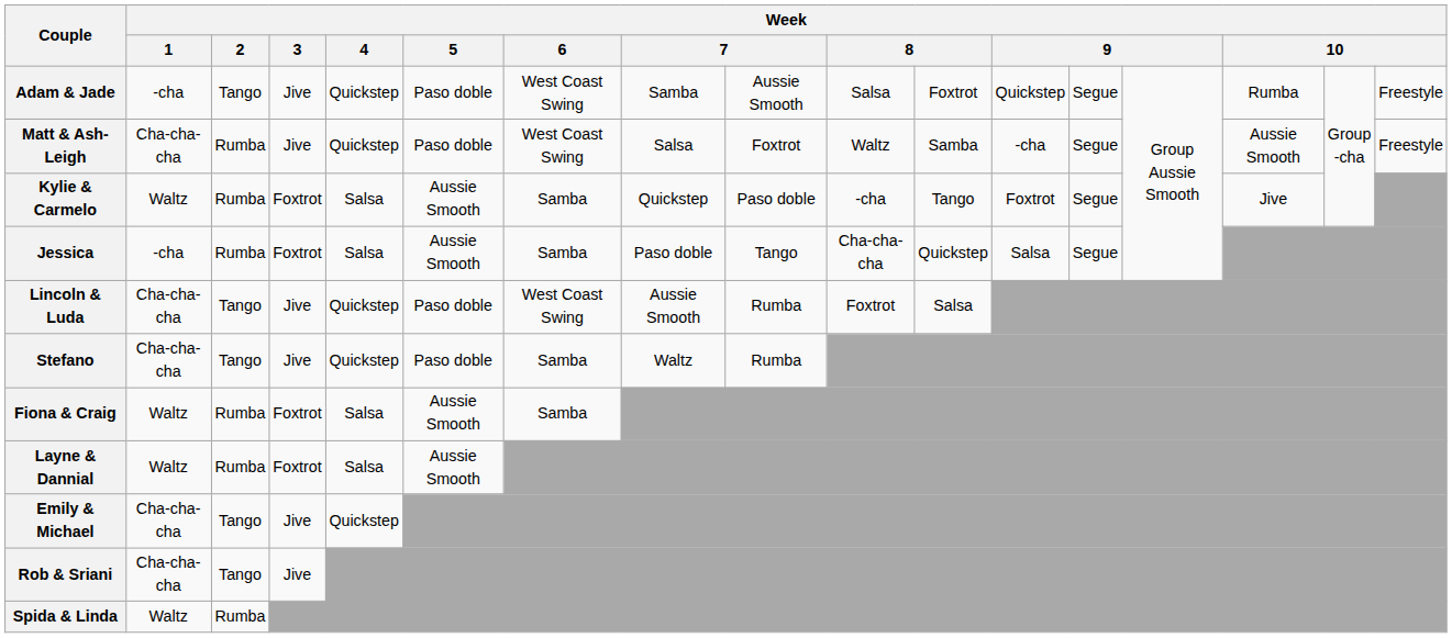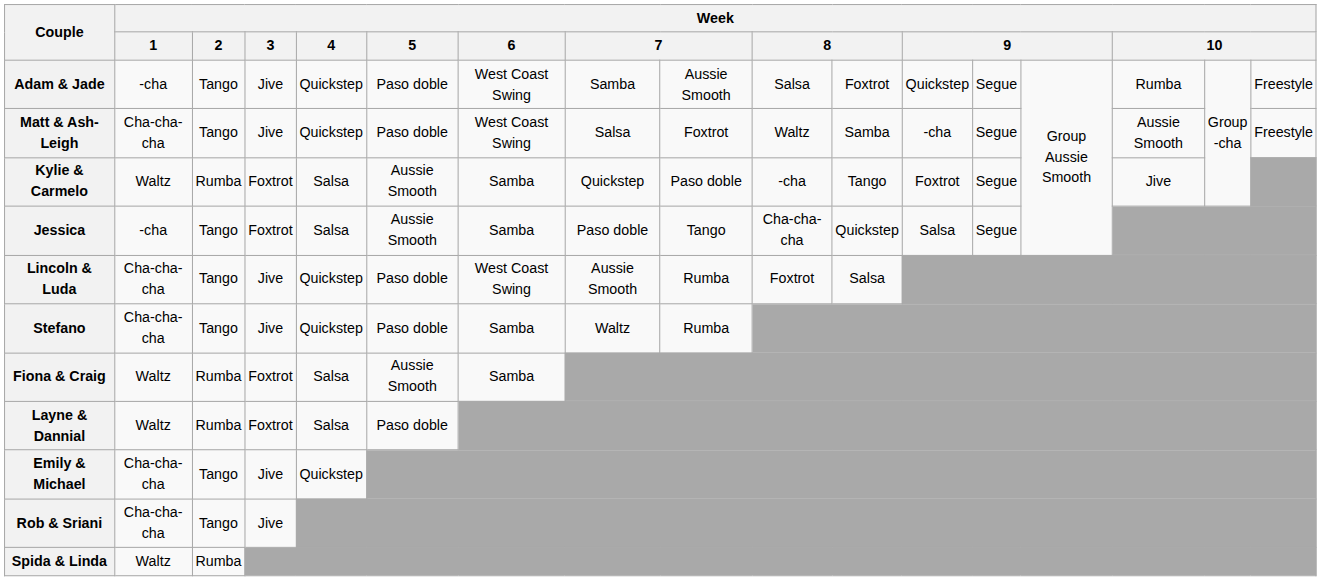Matt & Ash-Leigh | Week / 2: Rumba -> Tango
Jessica | Week / 2: Rumba -> Tango
Layne & Dannial | Week / 5: Aussie Smooth -> Paso doble
